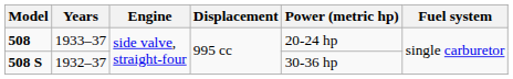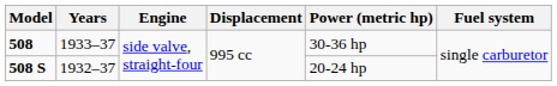508 | Power (metric hp): 20-24 hp -> 30-36 hp
508 S | Power (metric hp): 30-36 hp -> 20-24 hp
